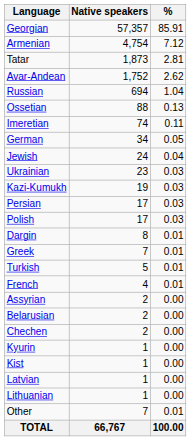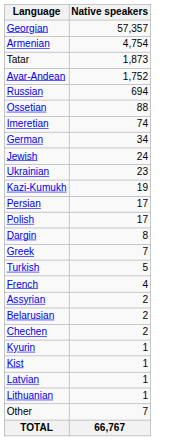- column: % | 85.91 | 7.12 | 2.81 | 2.62 | 1.04 | 0.13 | 0.11 | 0.05 | 0.04 | 0.03 | 0.03 | 0.03 | 0.03 | 0.01 | 0.01 | 0.01 | 0.01 | 0.00 | 0.00 | 0.00 | 0.00 | 0.00 | 0.00 | 0.00 | 0.01 | 100.00
